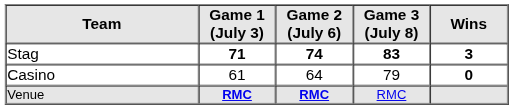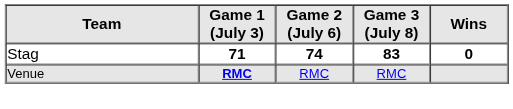Stag | Wins: 3 -> 0
- row: Casino | 61 | 64 | 79 | 0
Venue | Game 2 (July 6): bold -> normal
